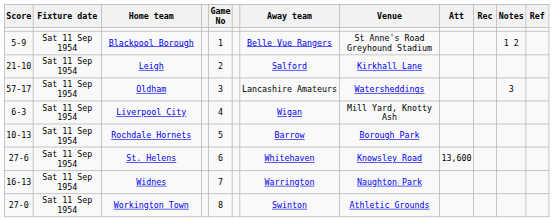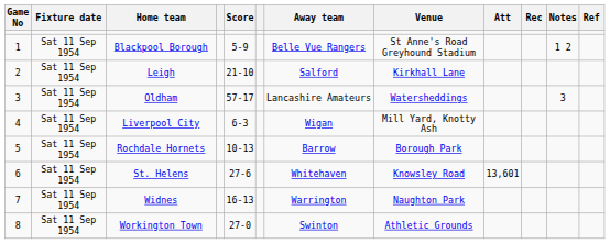columns swapped: Game No <-> Score
St. Helens | Att: 13,600 -> 13,601
